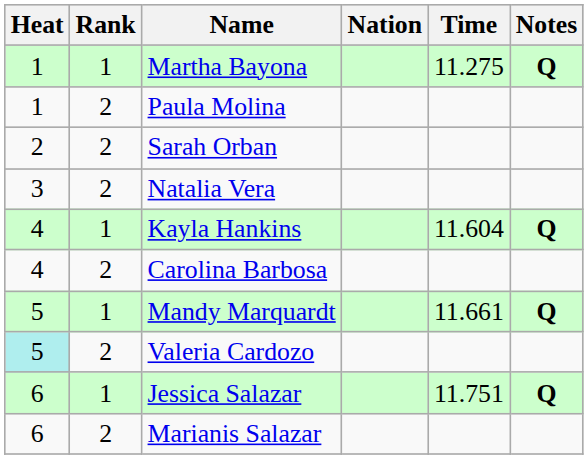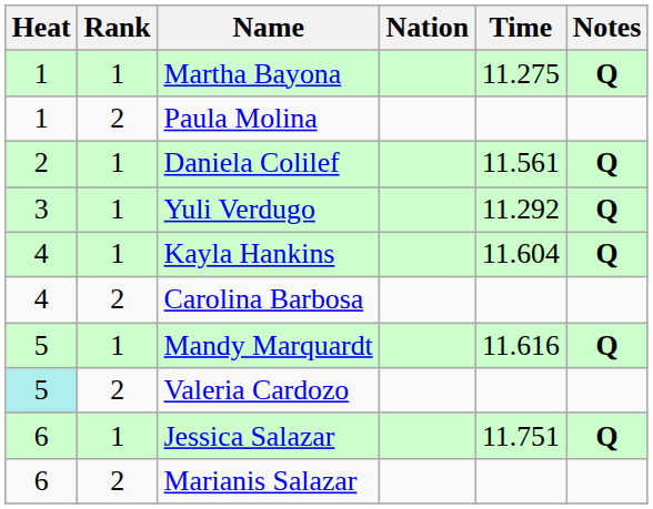+ row: 2 | 1 | Daniela Colilef | 11.561 | Q
- row: 2 | 2 | Sarah Orban
+ row: 3 | 1 | Yuli Verdugo | 11.292 | Q
- row: 3 | 2 | Natalia Vera
Mandy Marquardt | Time: 11.661 -> 11.616
